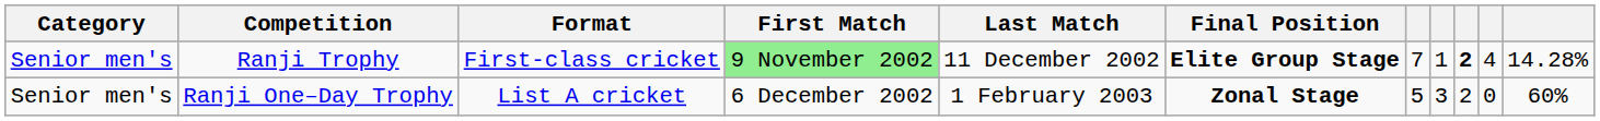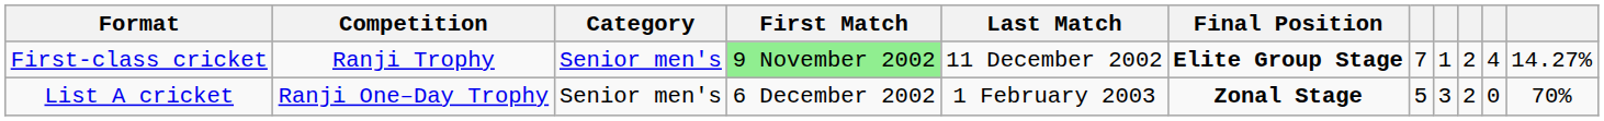columns swapped: Category <-> Format
Ranji Trophy | column 9: bold -> normal
Ranji Trophy | column 11: 14.28% -> 14.27%
Ranji One–Day Trophy | column 11: 60% -> 70%
